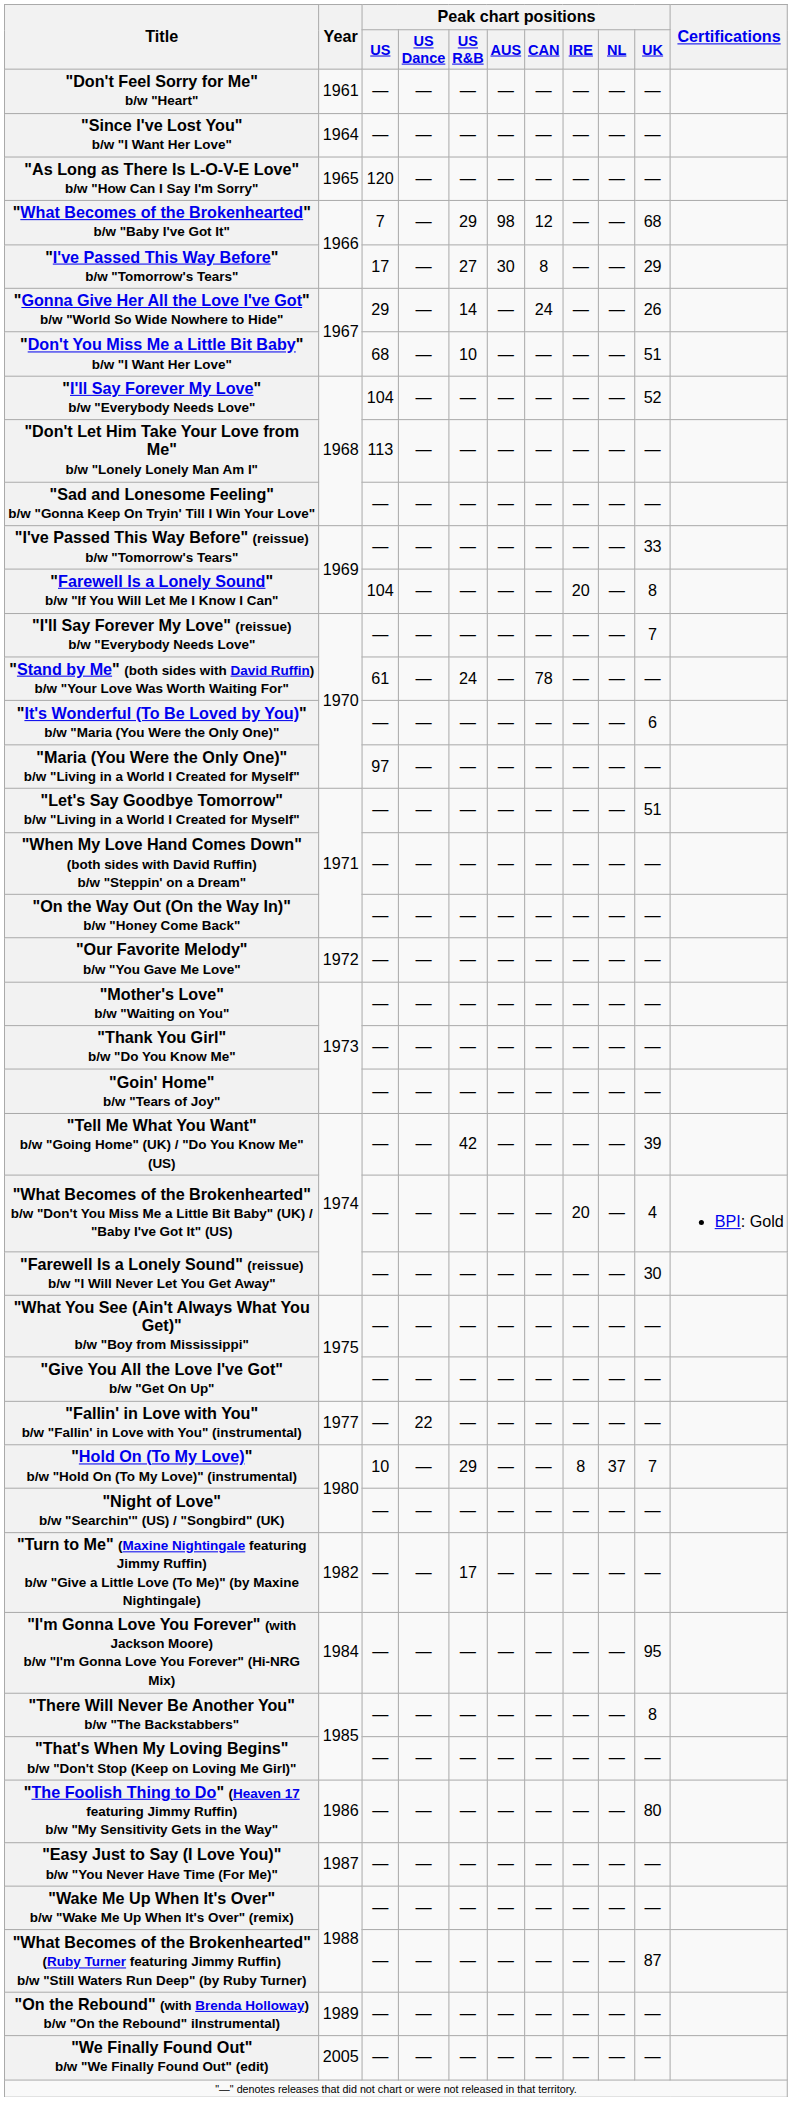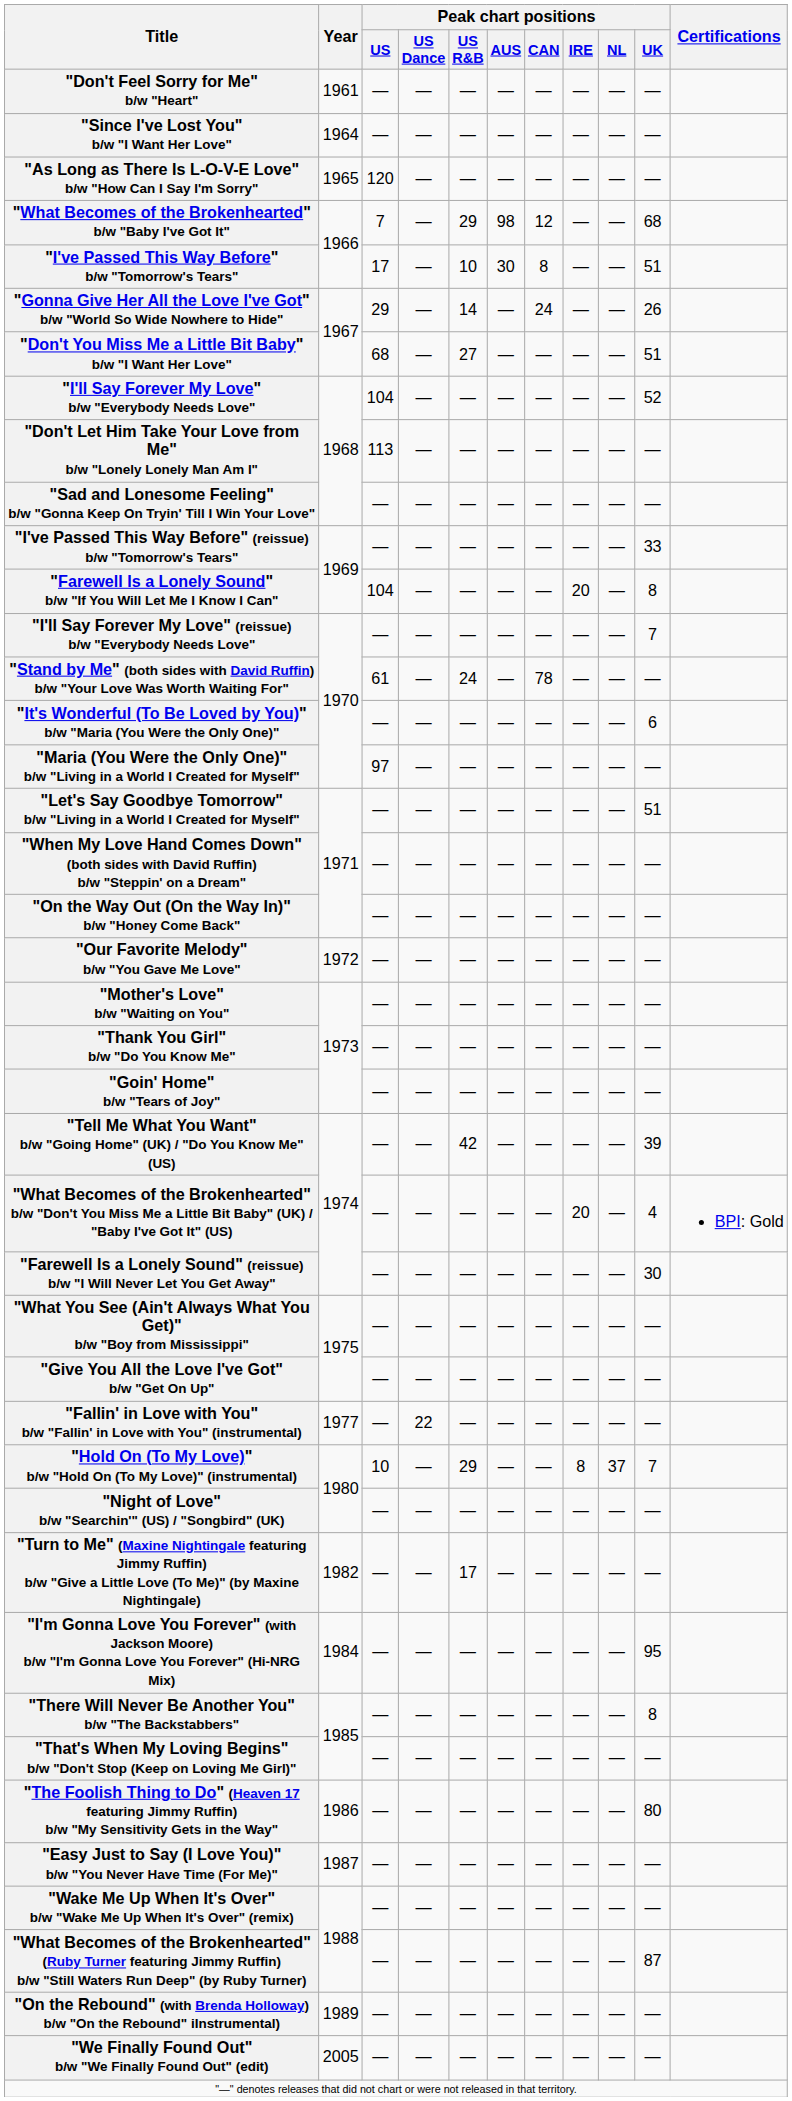"I've Passed This Way Before" b/w "Tomorrow's Tears" | Peak chart positions / US R&B: 27 -> 10
"I've Passed This Way Before" b/w "Tomorrow's Tears" | Peak chart positions / UK: 29 -> 51
"Don't You Miss Me a Little Bit Baby" b/w "I Want Her Love" | Peak chart positions / US R&B: 10 -> 27
